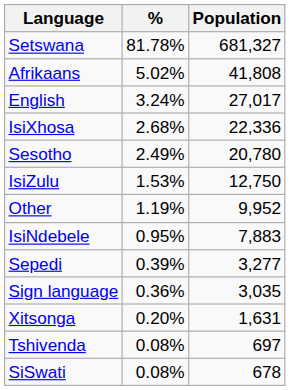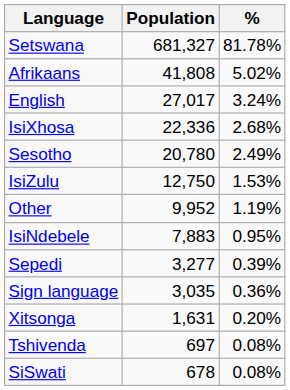columns swapped: Population <-> %
